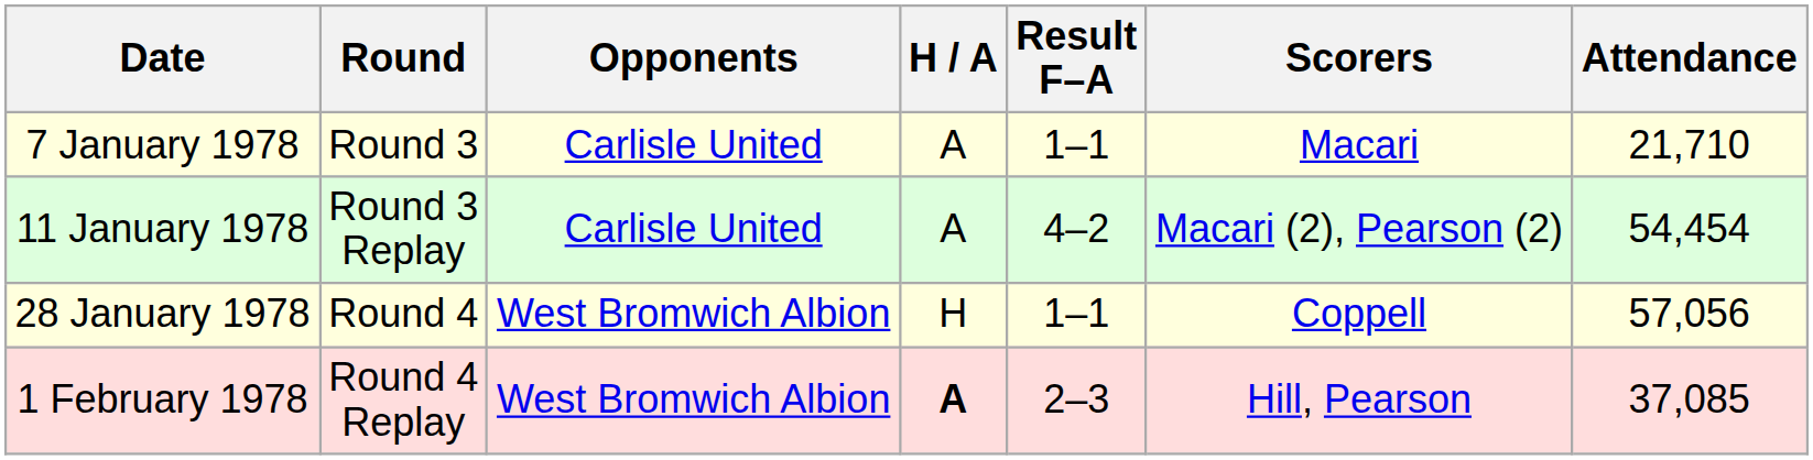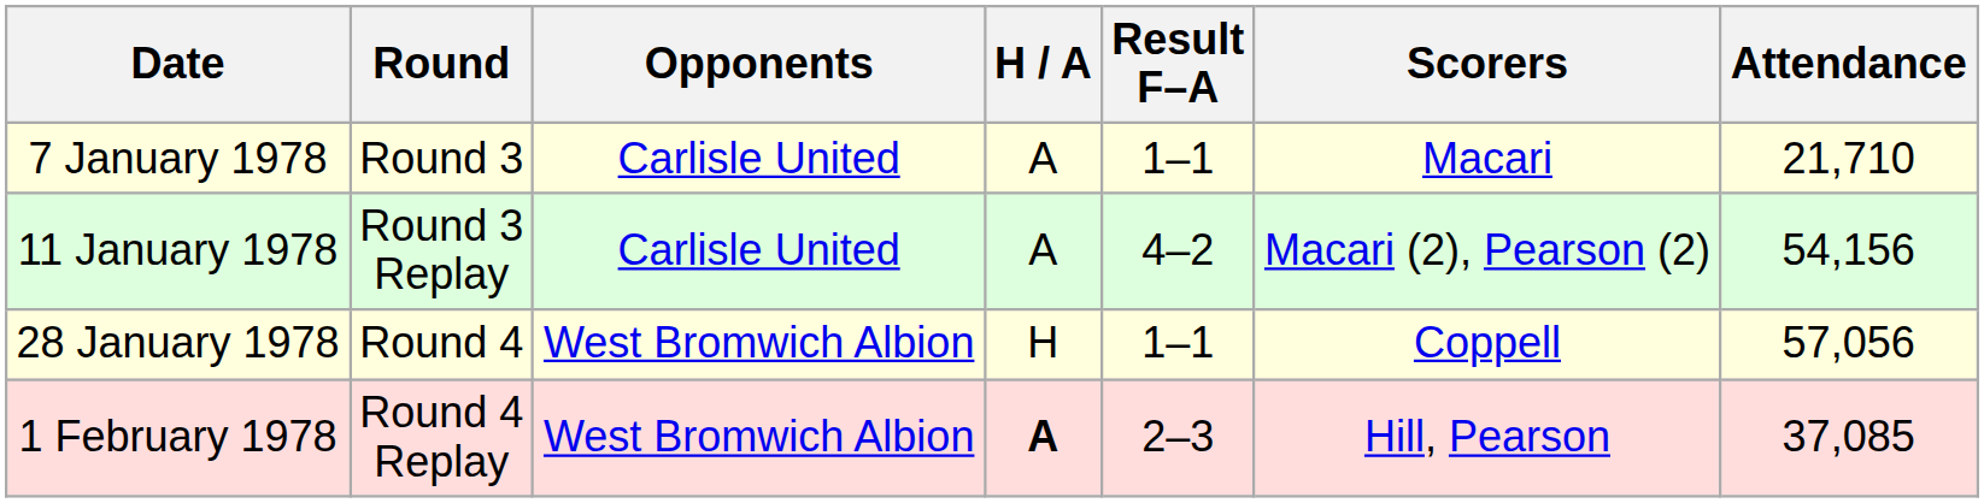11 January 1978 | Attendance: 54,454 -> 54,156
